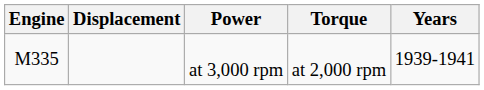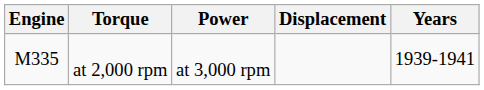columns swapped: Displacement <-> Torque
